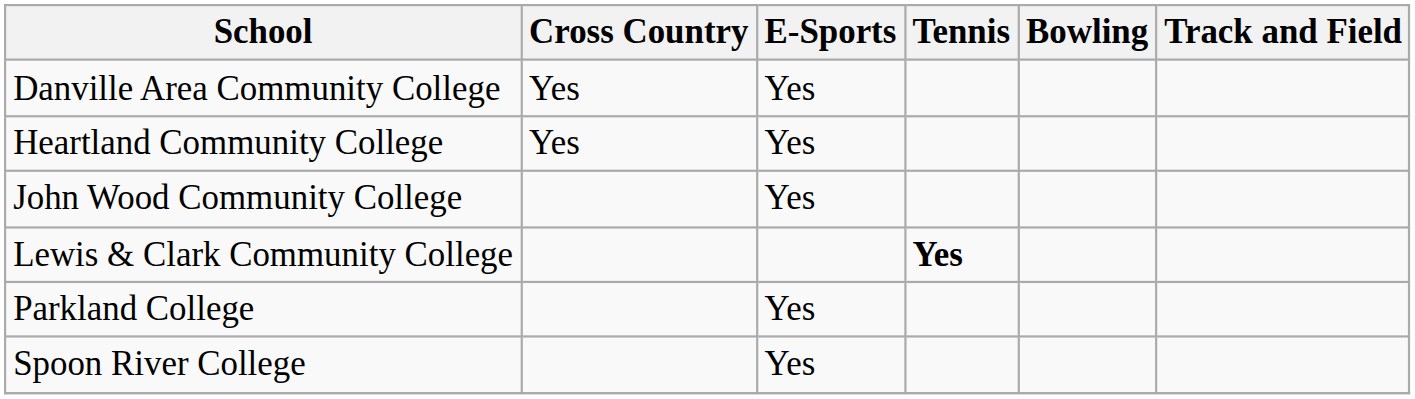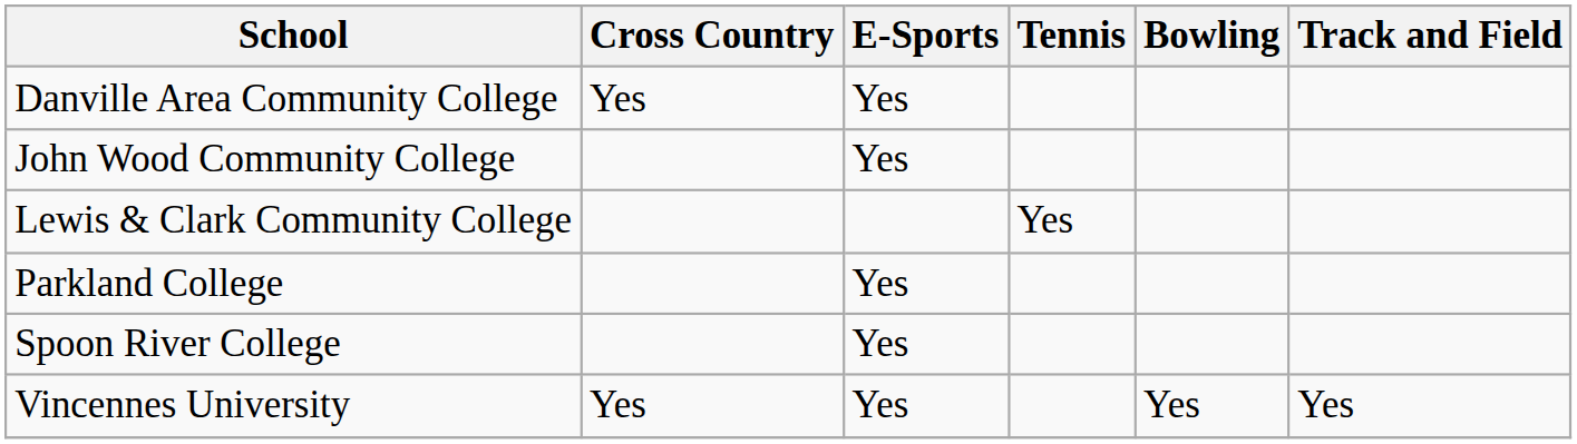- row: Heartland Community College | Yes | Yes
Lewis & Clark Community College | Tennis: bold -> normal
+ row: Vincennes University | Yes | Yes | Yes | Yes
